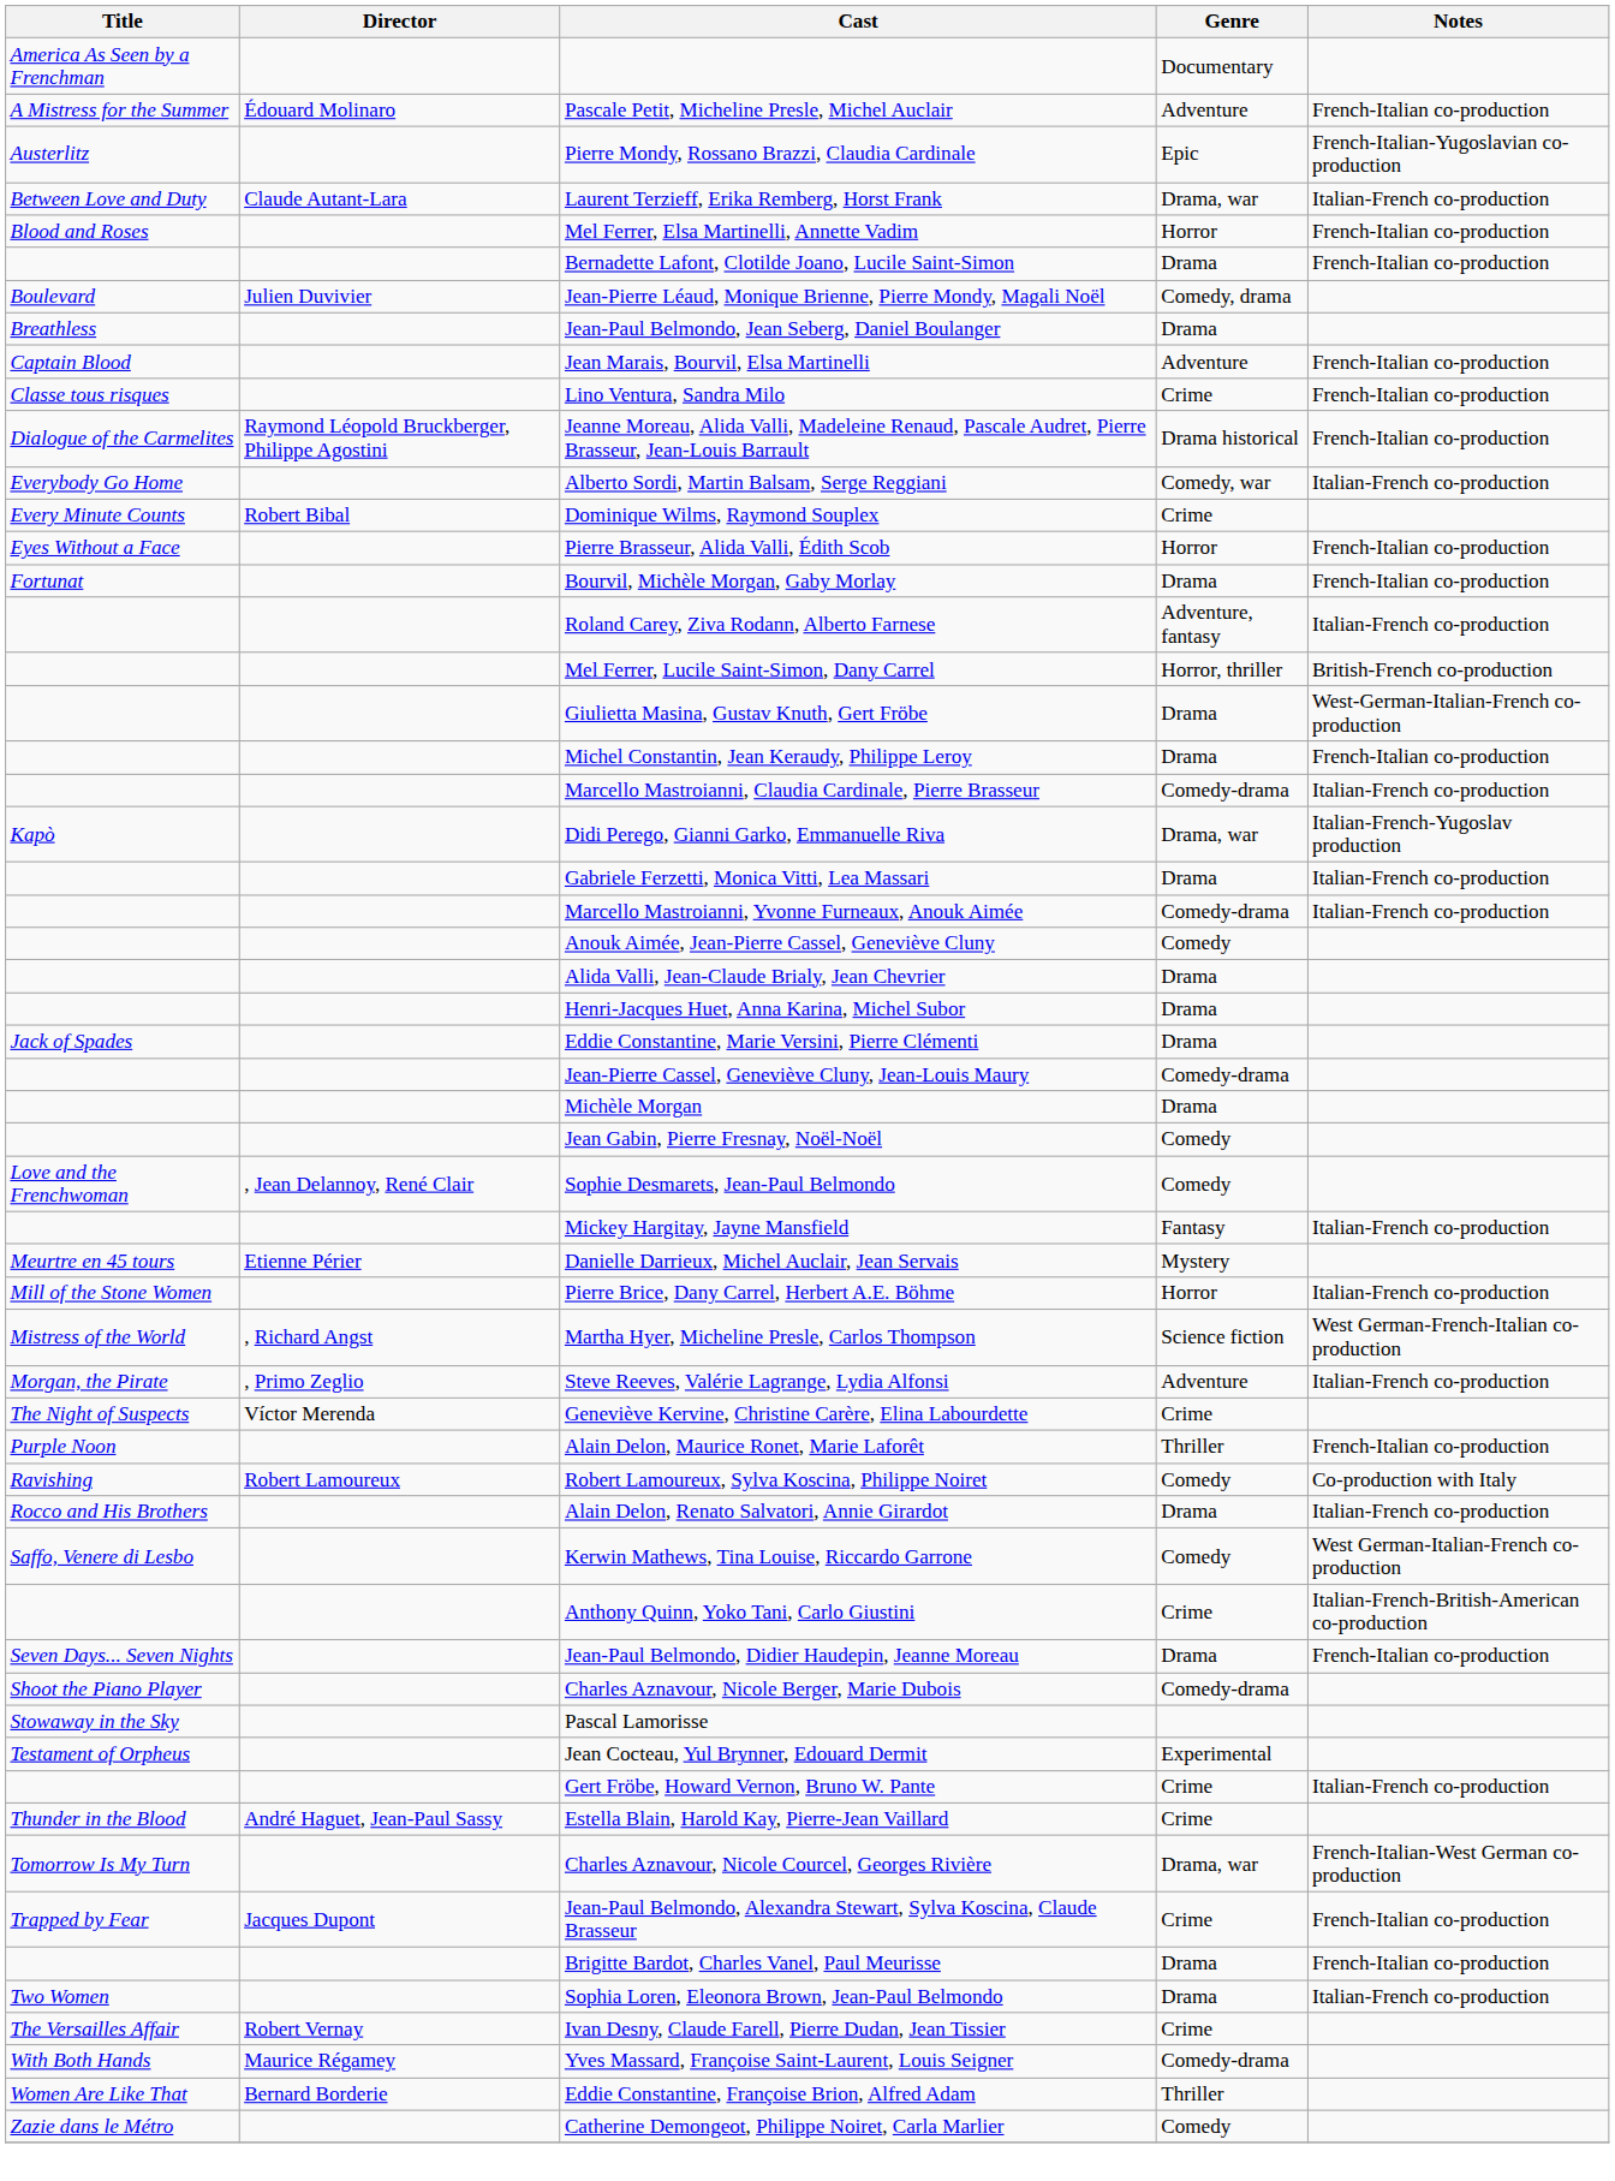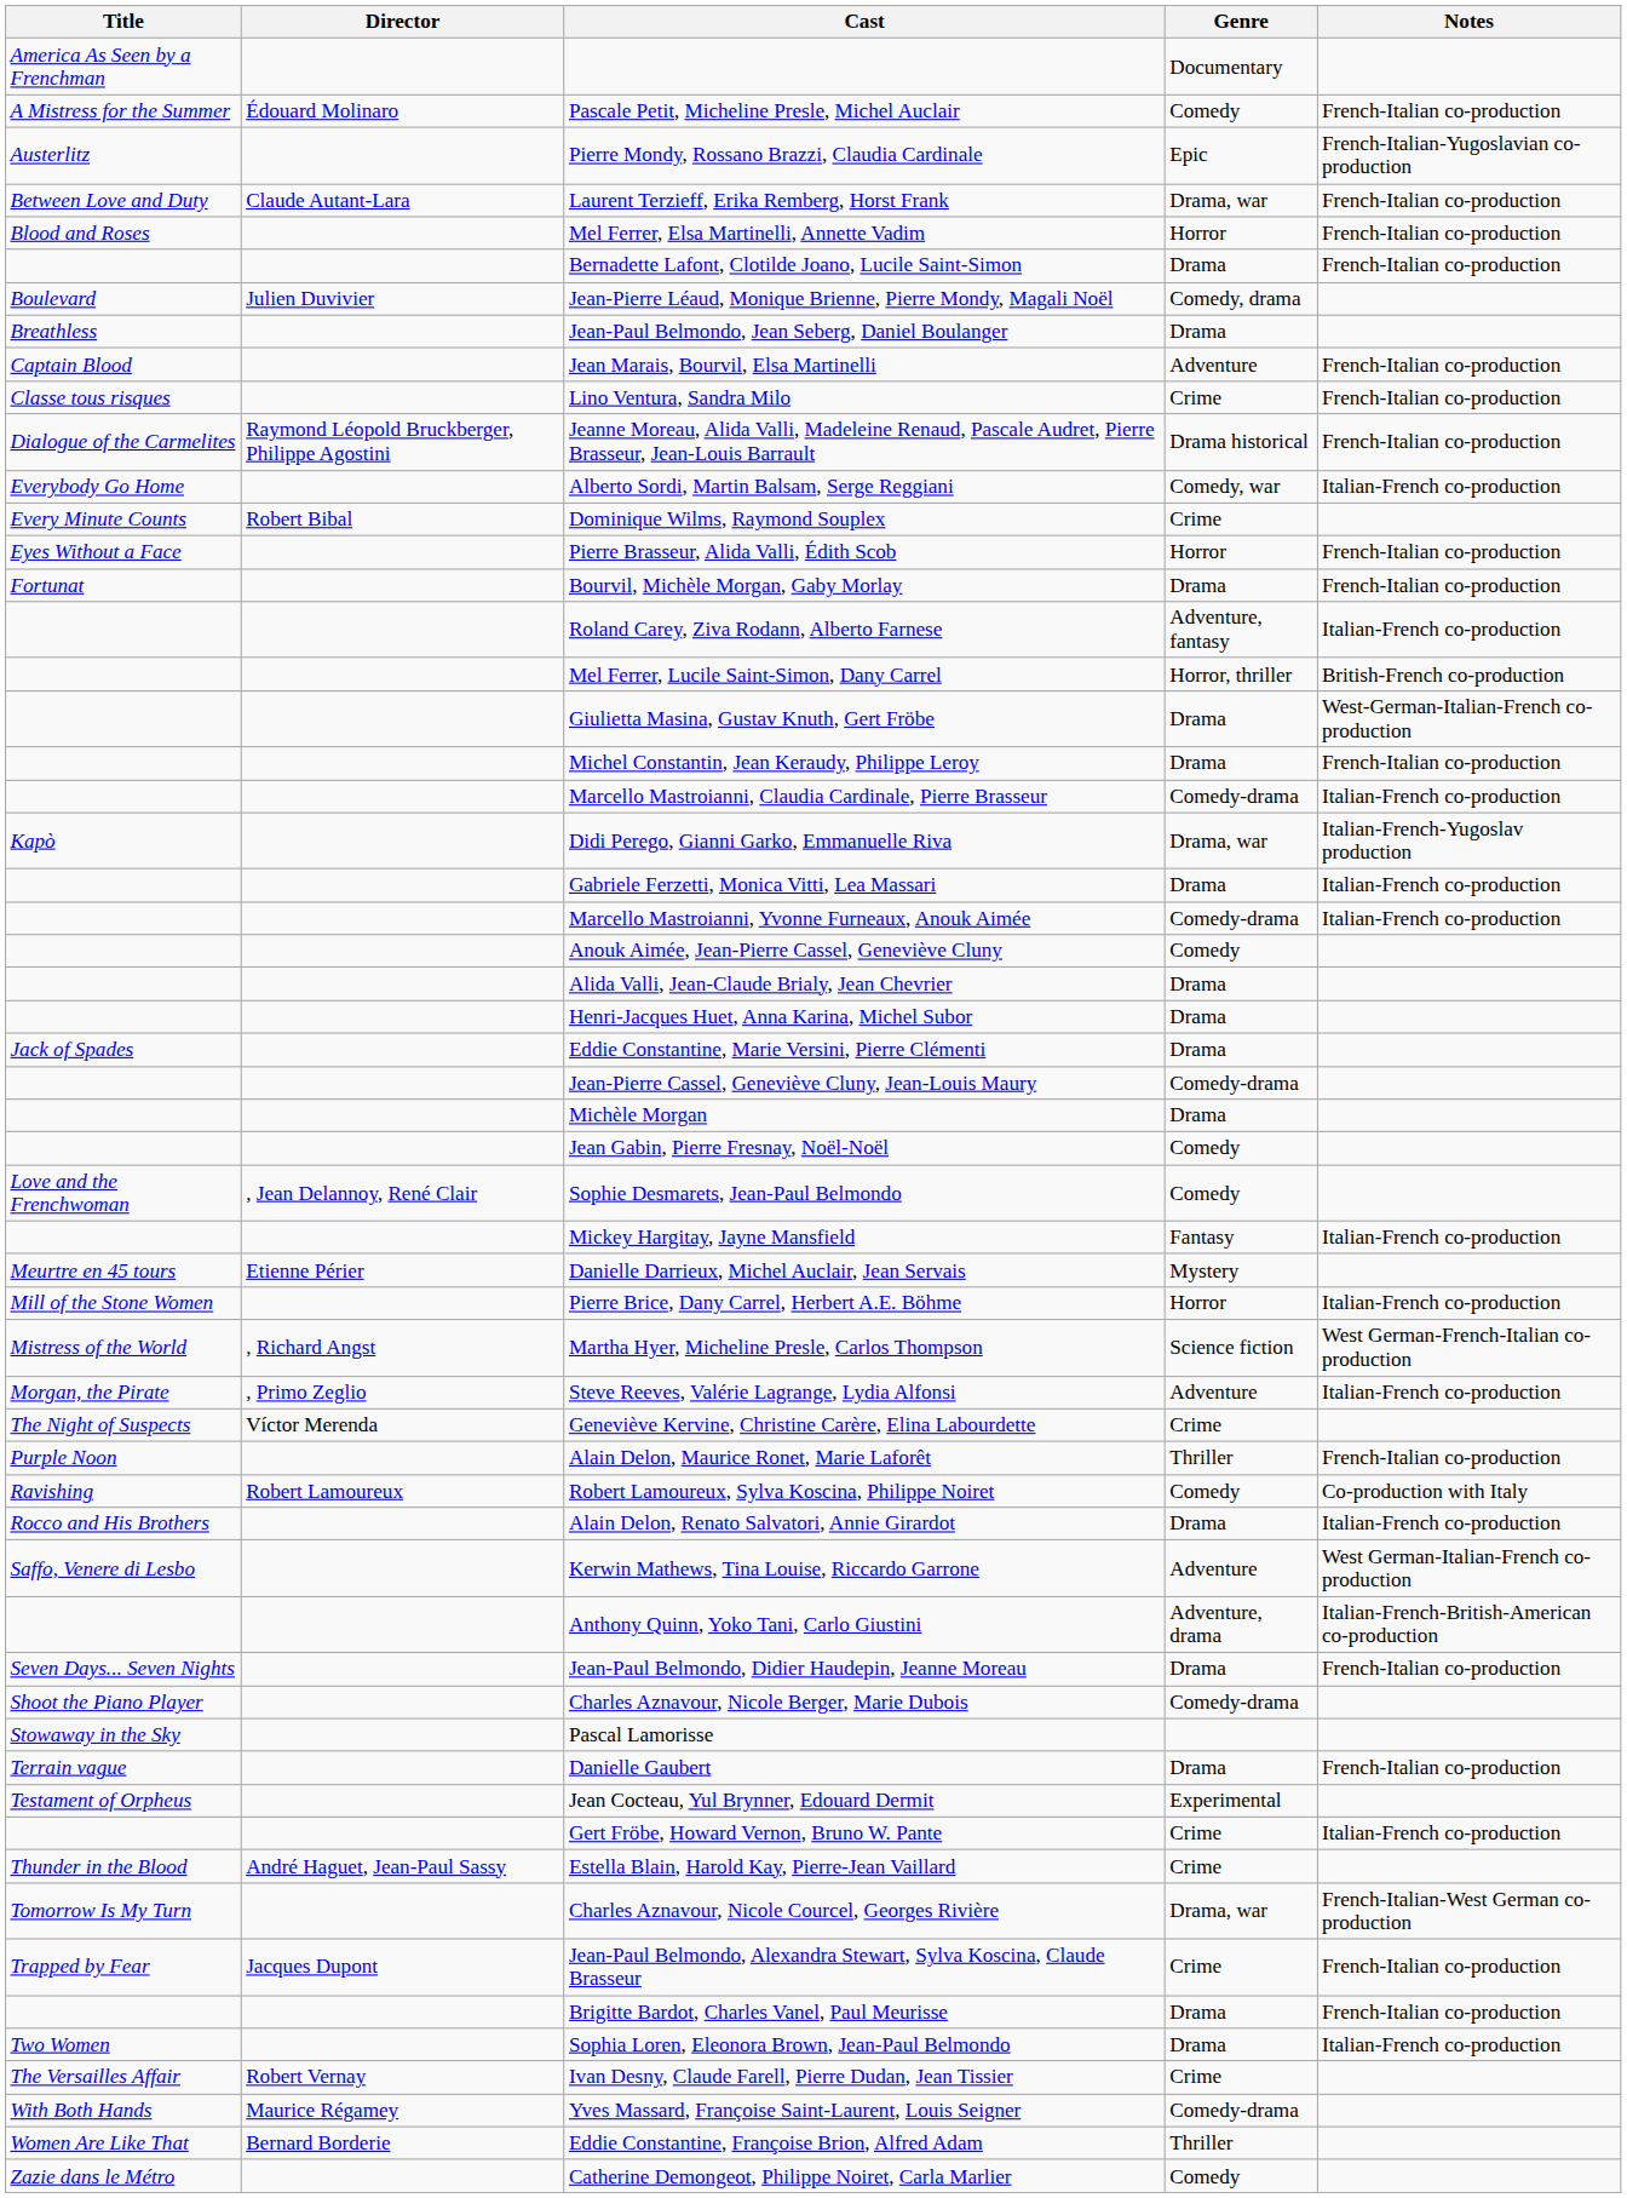Pascale Petit, Micheline Presle, Michel Auclair | Genre: Adventure -> Comedy
Laurent Terzieff, Erika Remberg, Horst Frank | Notes: Italian-French co-production -> French-Italian co-production
Kerwin Mathews, Tina Louise, Riccardo Garrone | Genre: Comedy -> Adventure
Anthony Quinn, Yoko Tani, Carlo Giustini | Genre: Crime -> Adventure, drama
+ row: Terrain vague | Danielle Gaubert | Drama | French-Italian co-production
